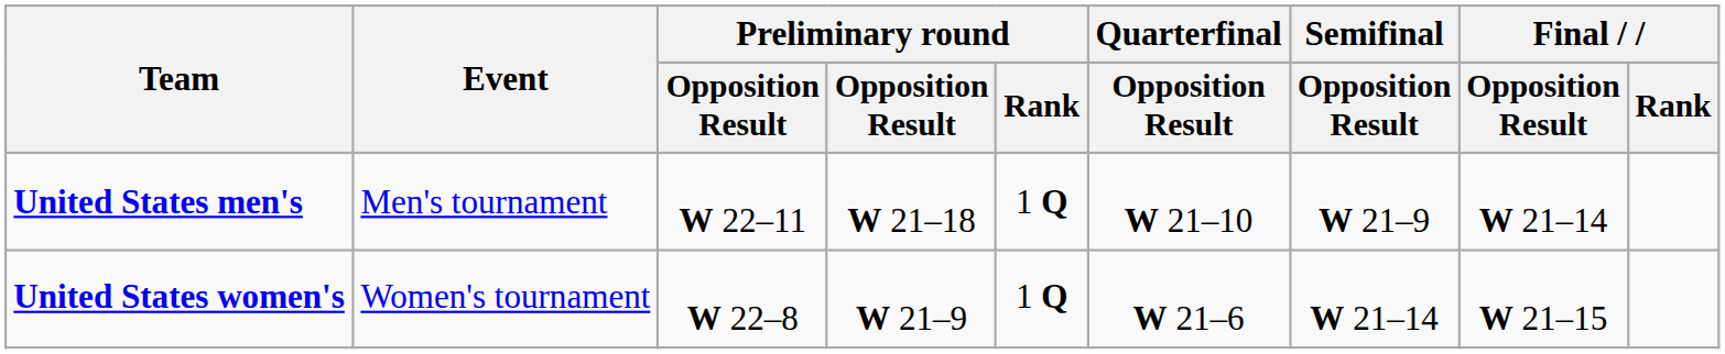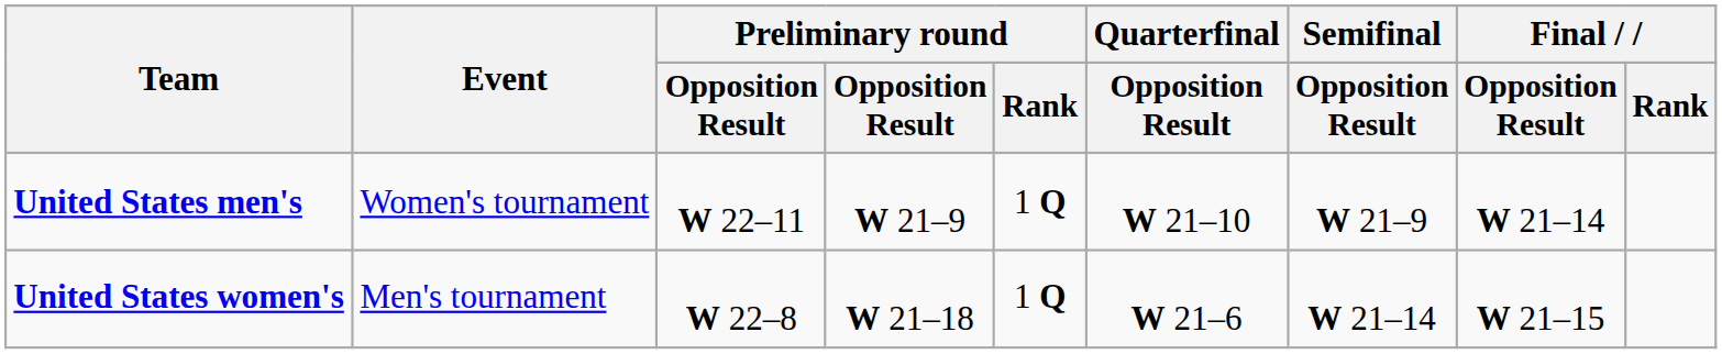United States men's | Event: Men's tournament -> Women's tournament
United States men's | column 4: W 21–18 -> W 21–9
United States women's | Event: Women's tournament -> Men's tournament
United States women's | column 4: W 21–9 -> W 21–18
